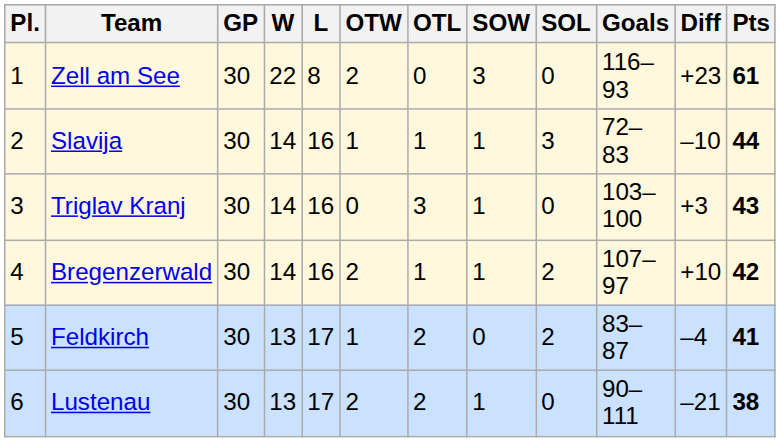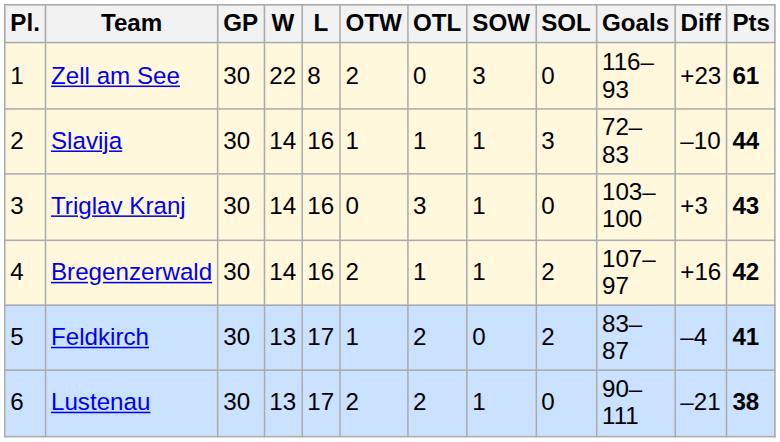Bregenzerwald | Diff: +10 -> +16
